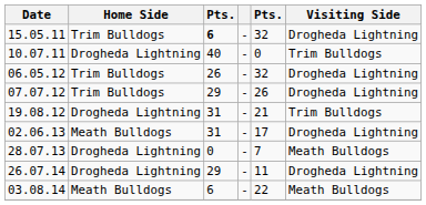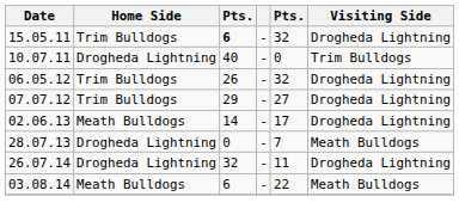07.07.12 | column 5: 26 -> 27
- row: 19.08.12 | Drogheda Lightning | 31 | - | 21 | Trim Bulldogs
02.06.13 | column 3: 31 -> 14
26.07.14 | column 3: 29 -> 32
